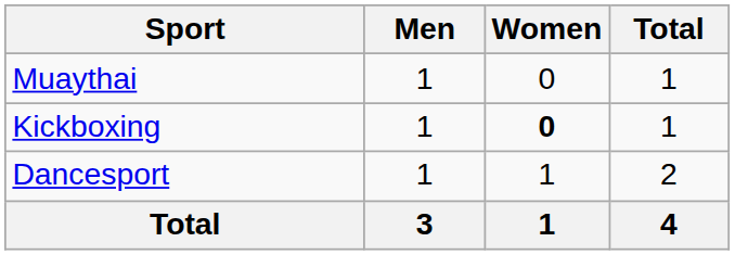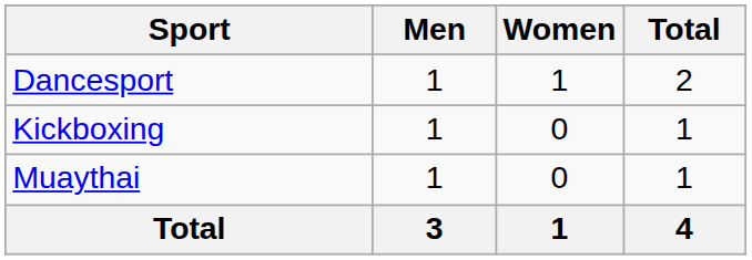rows swapped: Dancesport <-> Muaythai
Kickboxing | Women: bold -> normal
